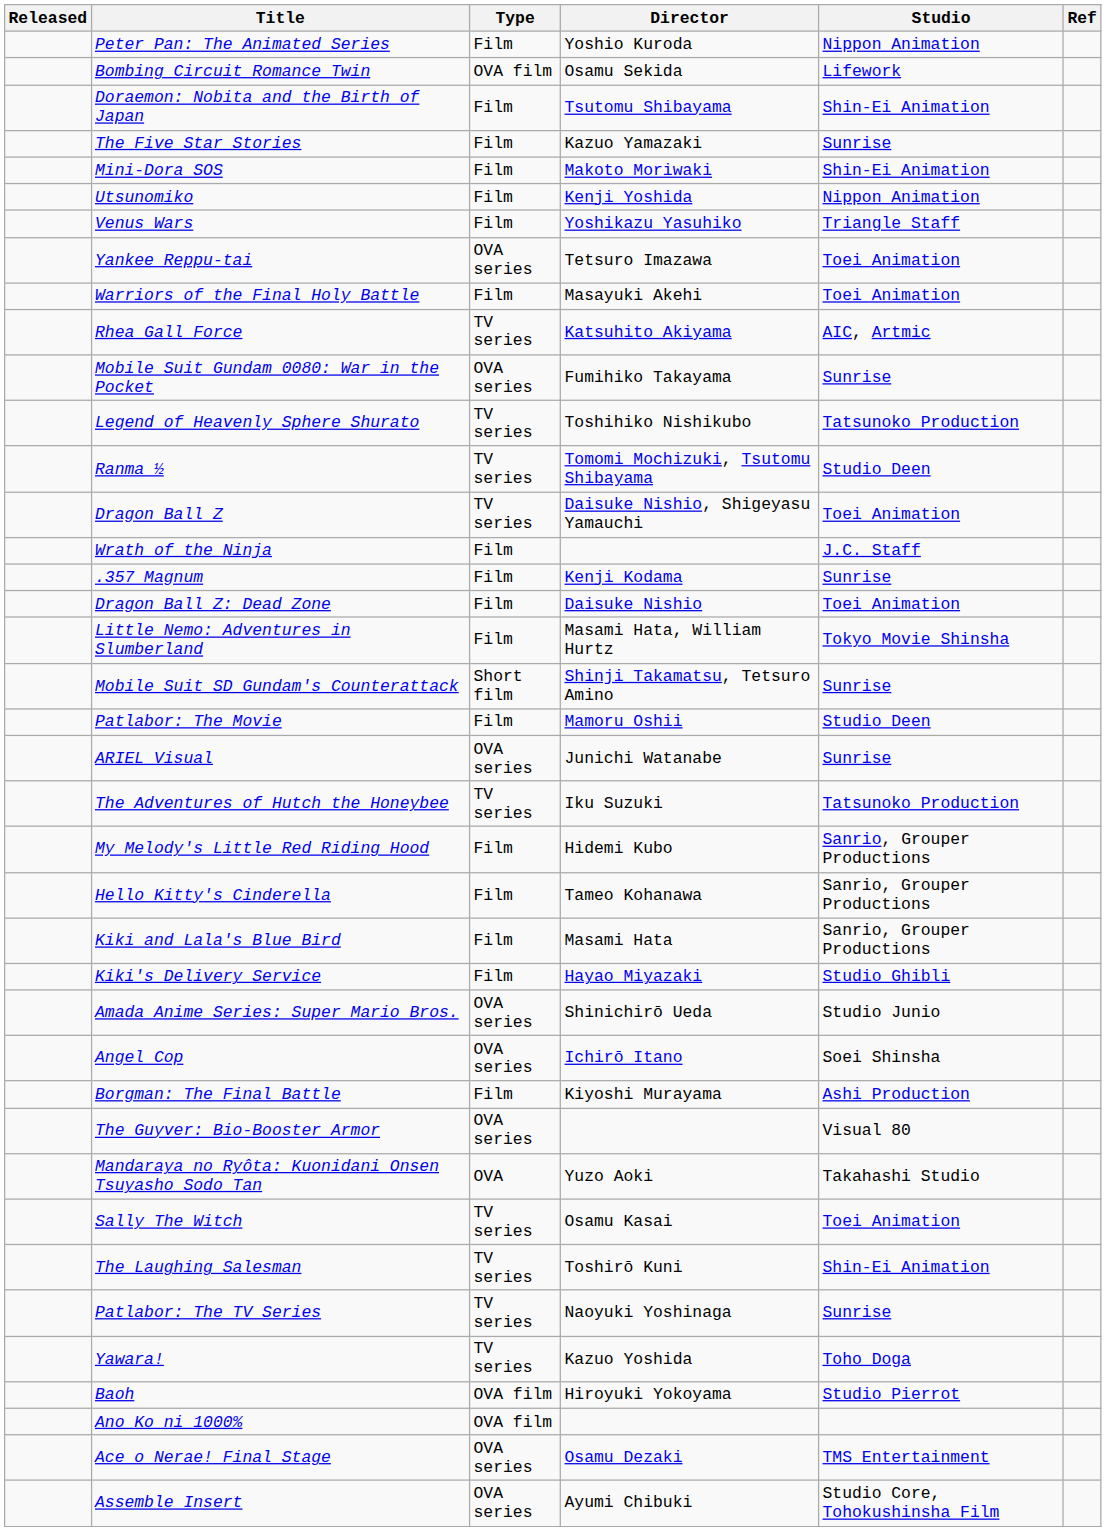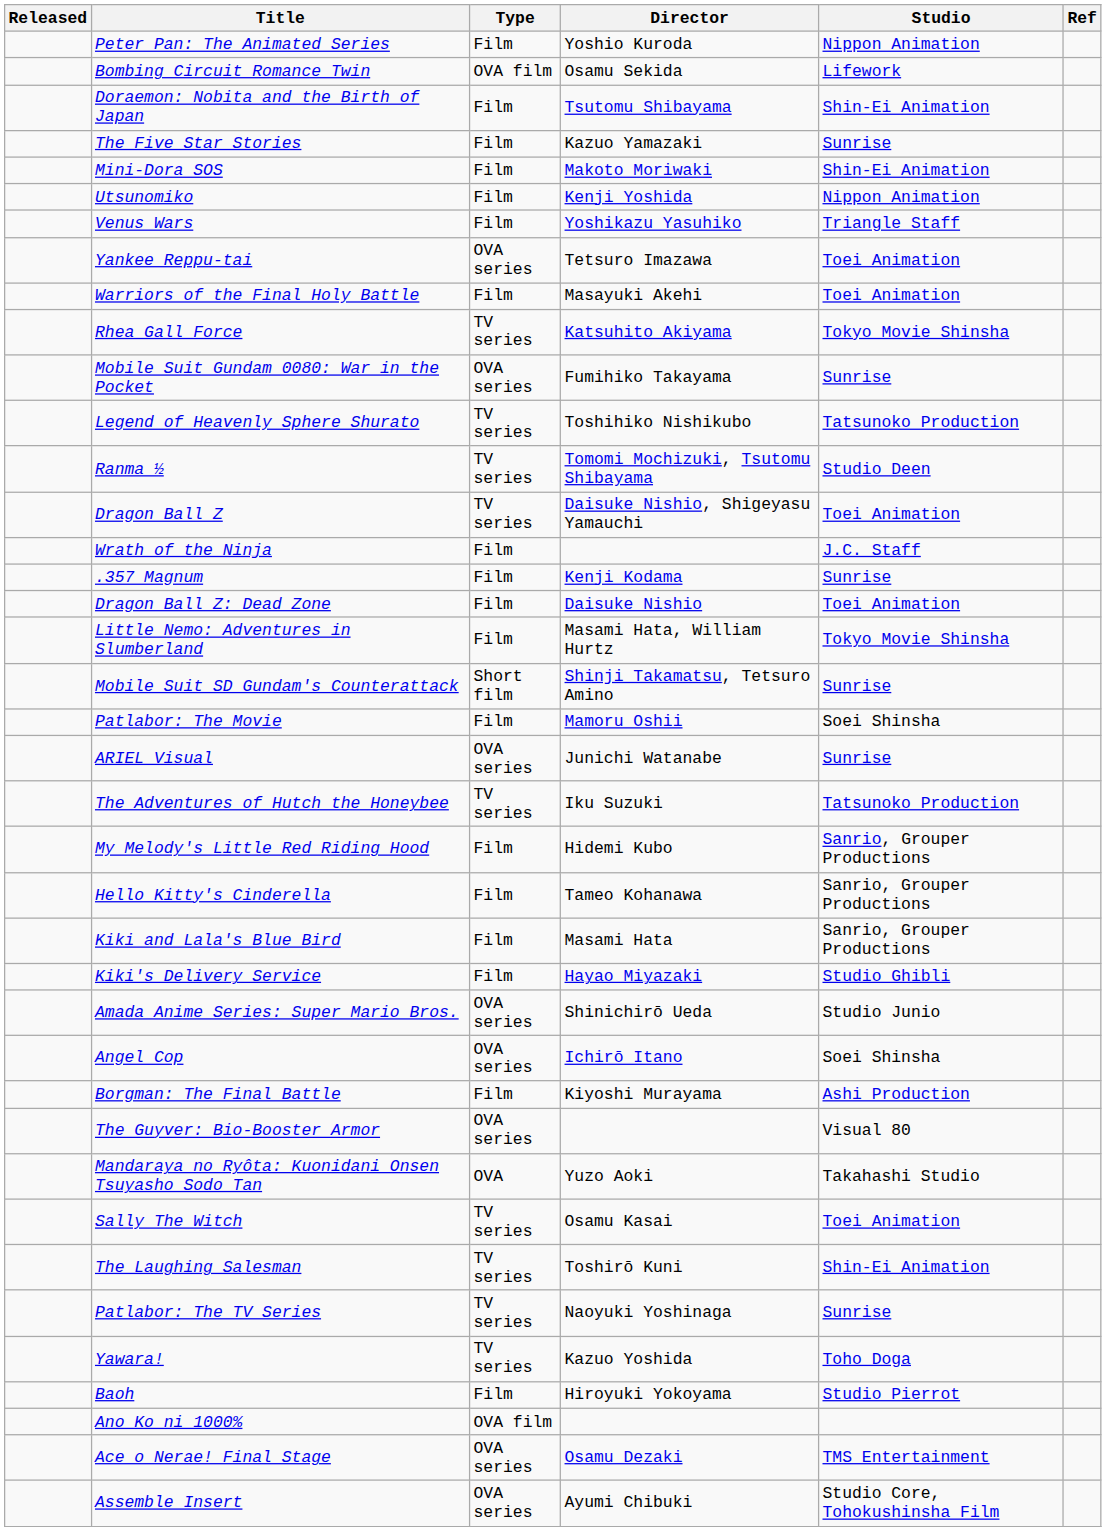Rhea Gall Force | Studio: AIC, Artmic -> Tokyo Movie Shinsha
Patlabor: The Movie | Studio: Studio Deen -> Soei Shinsha
Baoh | Type: OVA film -> Film
